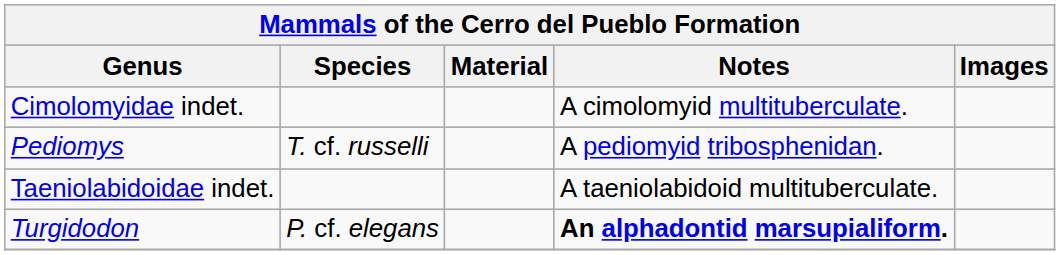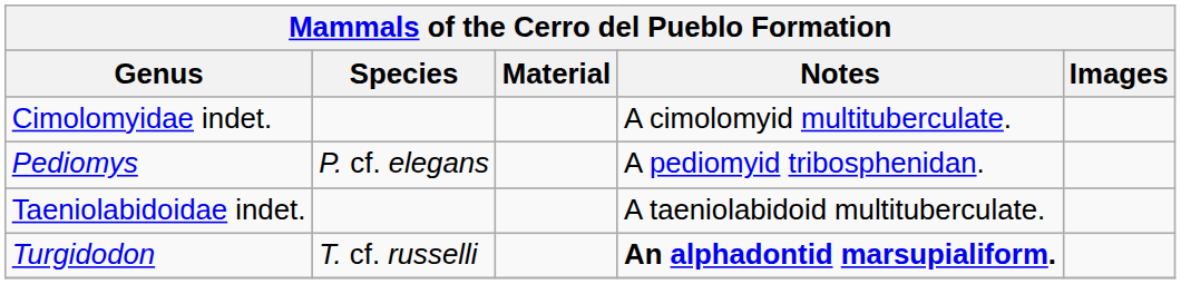Pediomys | Species: T. cf. russelli -> P. cf. elegans
Turgidodon | Species: P. cf. elegans -> T. cf. russelli
